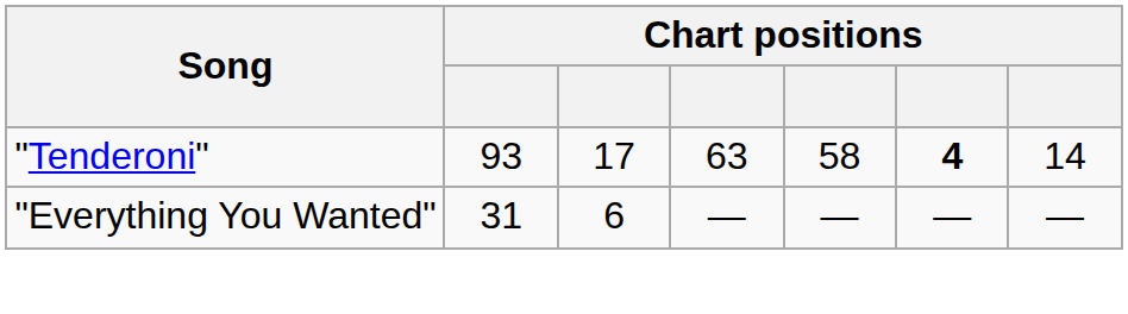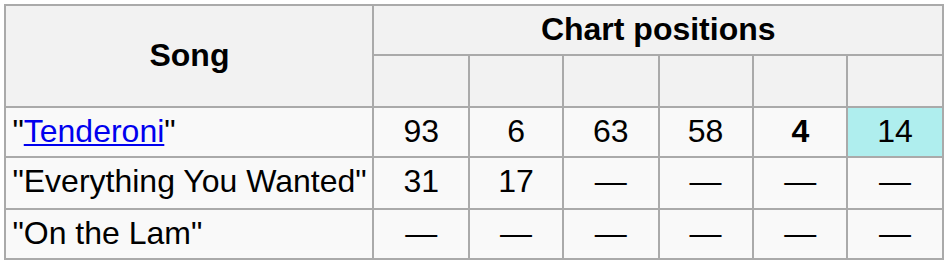"Tenderoni" | column 3: 17 -> 6
"Tenderoni" | column 7: no background -> paleturquoise background
"Everything You Wanted" | column 3: 6 -> 17
+ row: "On the Lam" | — | — | — | — | — | —
